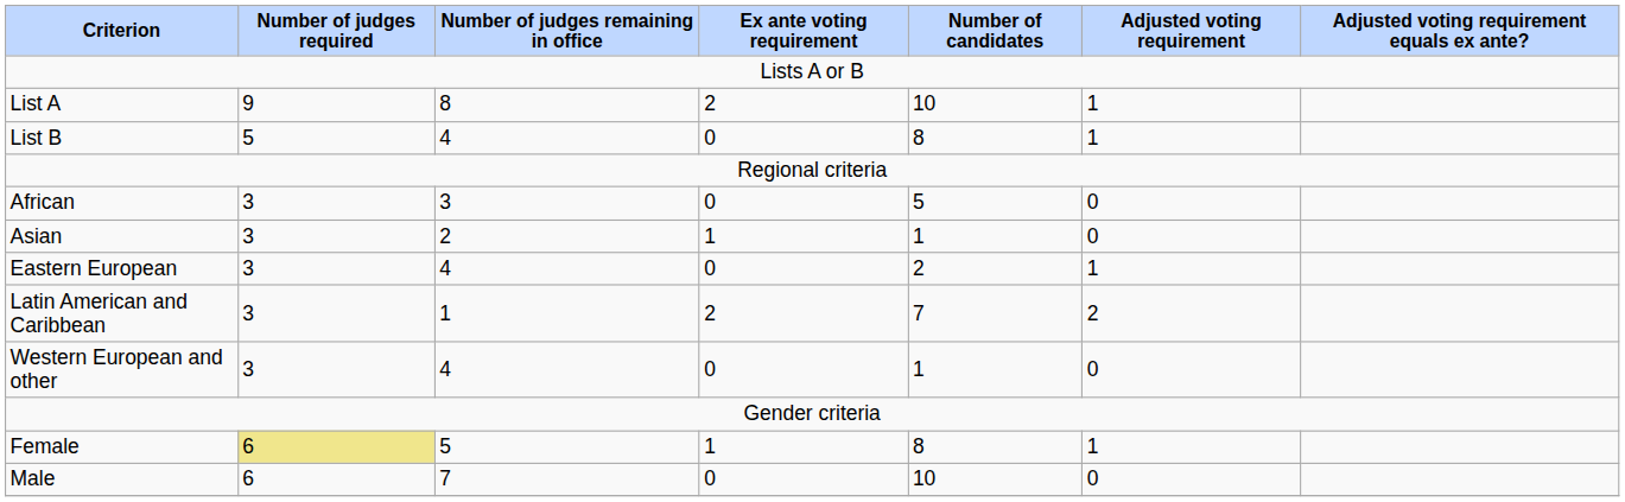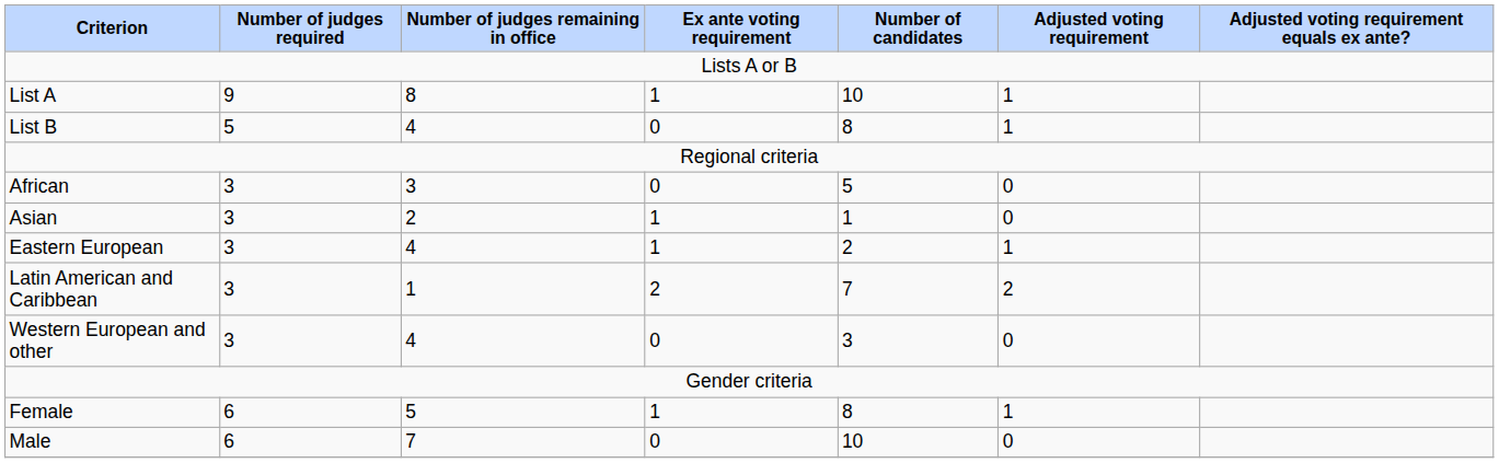List A | Ex ante voting requirement: 2 -> 1
Eastern European | Ex ante voting requirement: 0 -> 1
Western European and other | Number of candidates: 1 -> 3
Female | Number of judges required: khaki background -> no background
